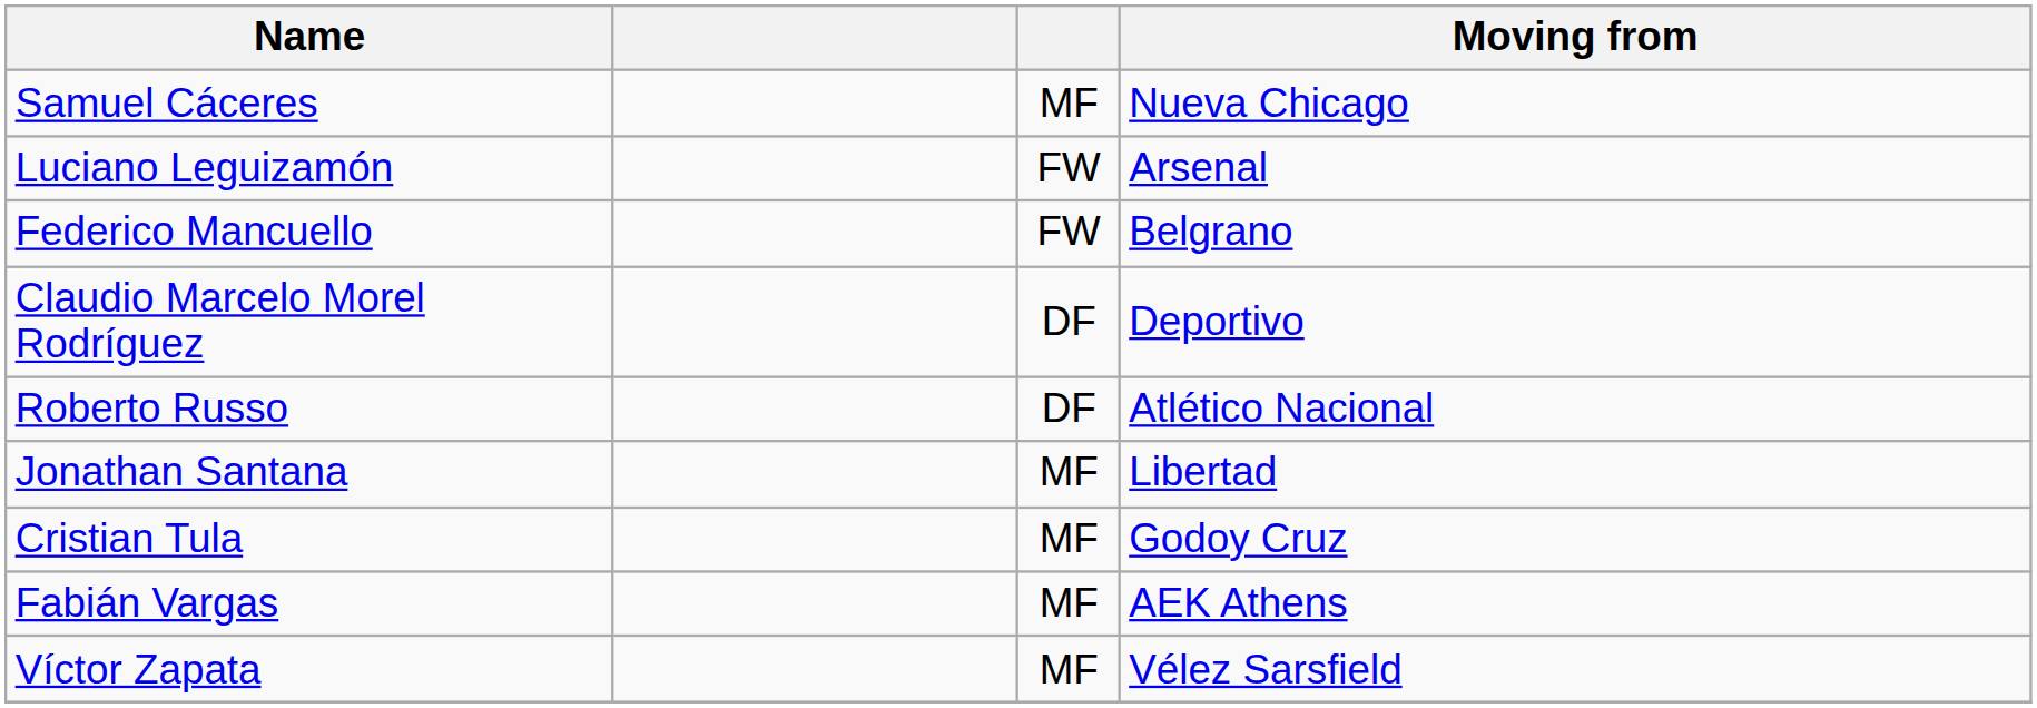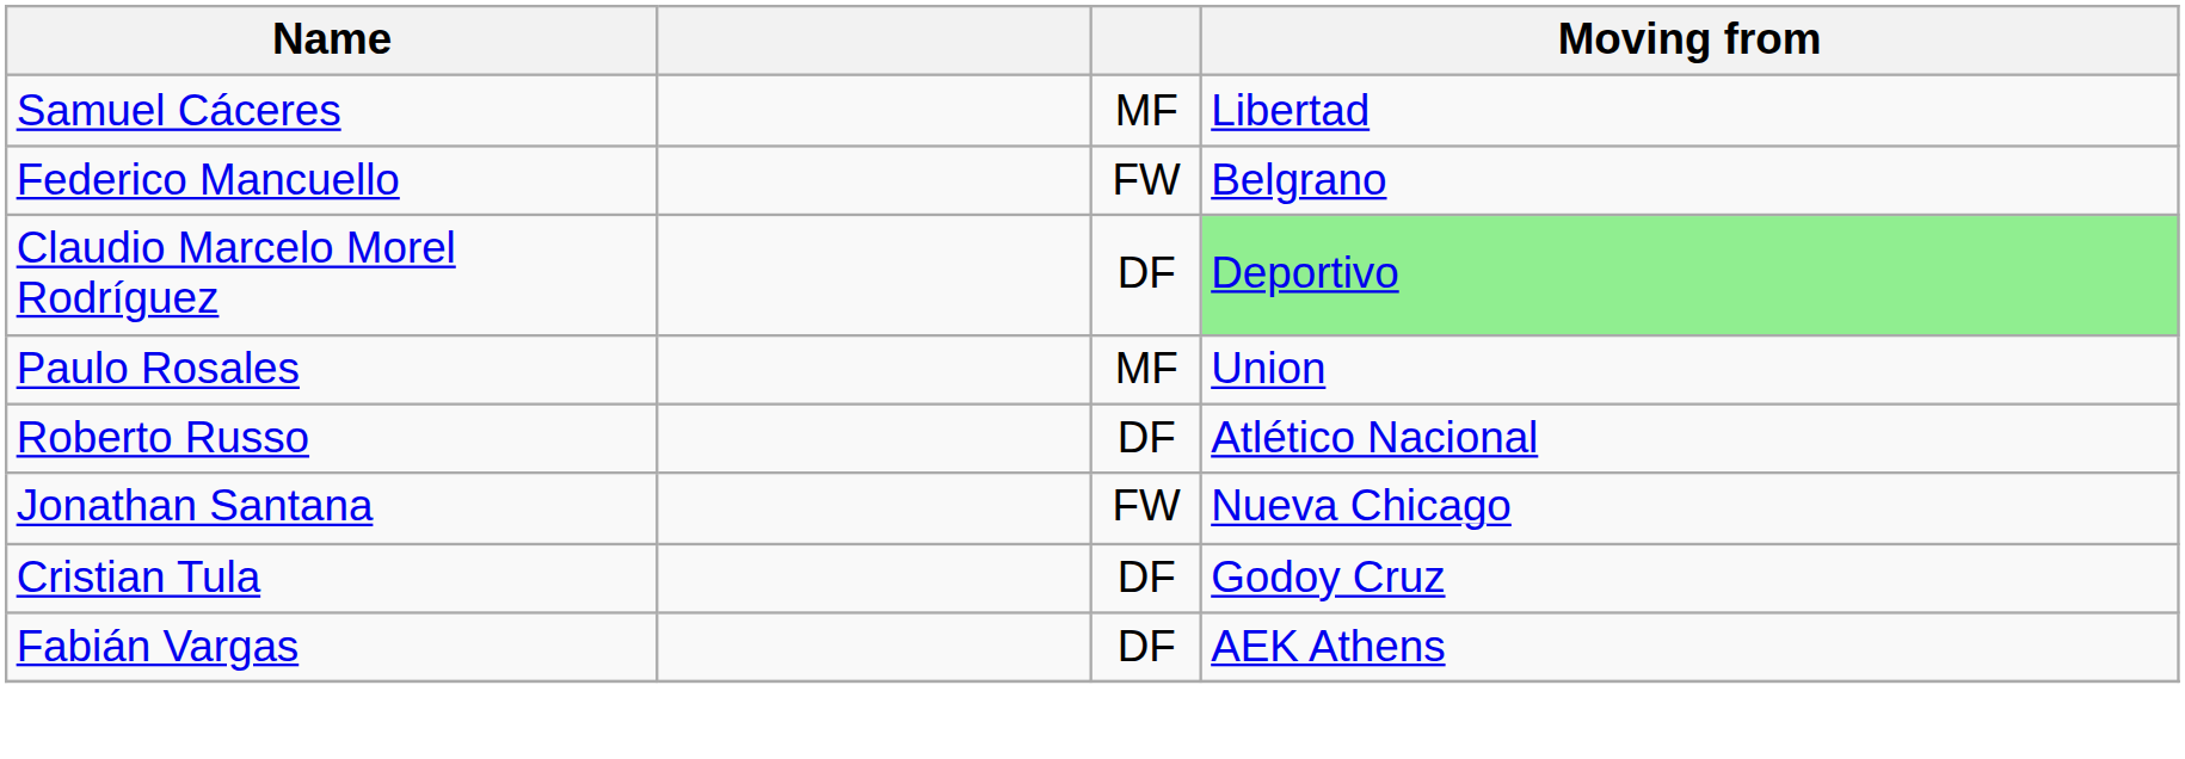Samuel Cáceres | Moving from: Nueva Chicago -> Libertad
- row: Luciano Leguizamón | FW | Arsenal
Claudio Marcelo Morel Rodríguez | Moving from: no background -> lightgreen background
+ row: Paulo Rosales | MF | Union
Jonathan Santana | column 3: MF -> FW
Jonathan Santana | Moving from: Libertad -> Nueva Chicago
Cristian Tula | column 3: MF -> DF
Fabián Vargas | column 3: MF -> DF
- row: Víctor Zapata | MF | Vélez Sarsfield
